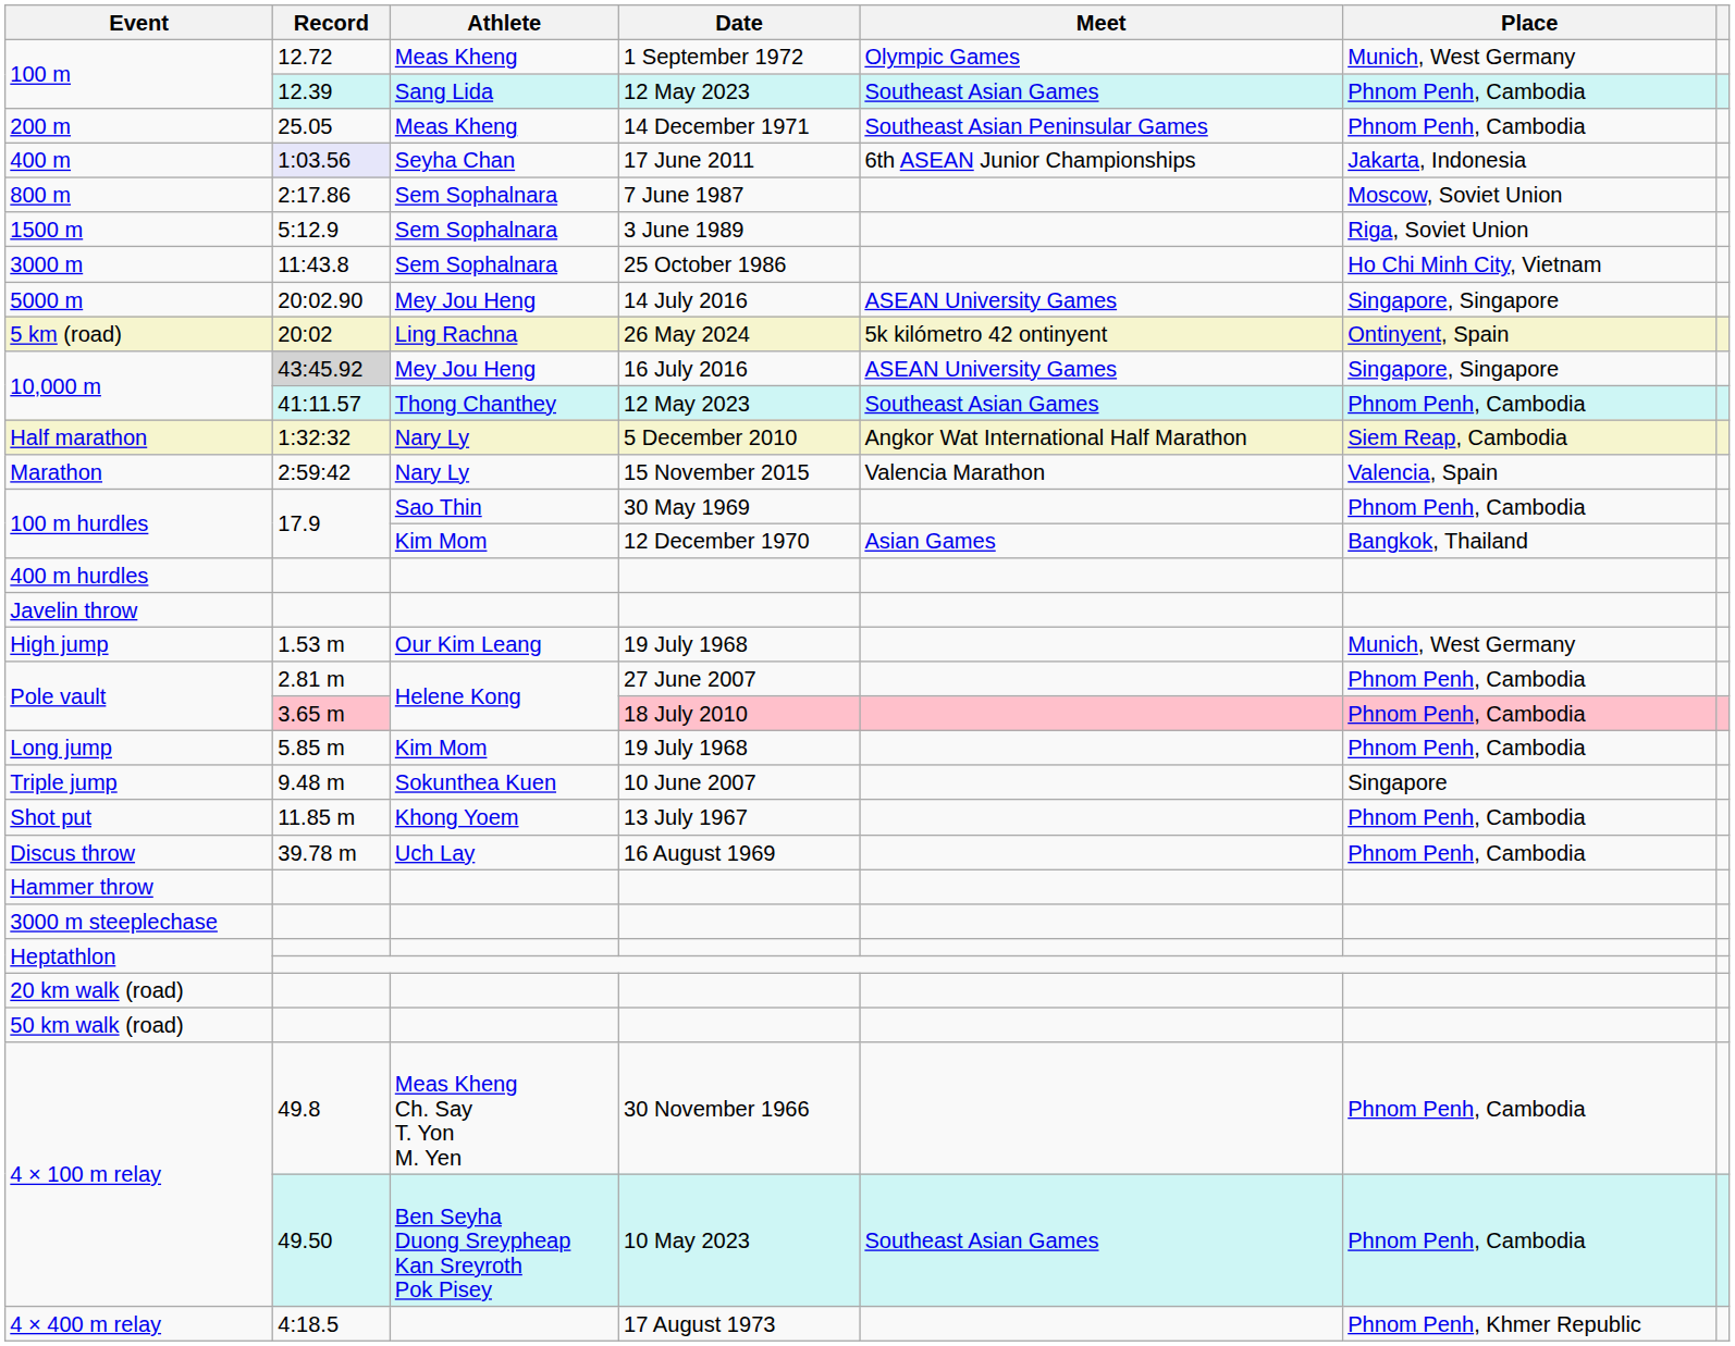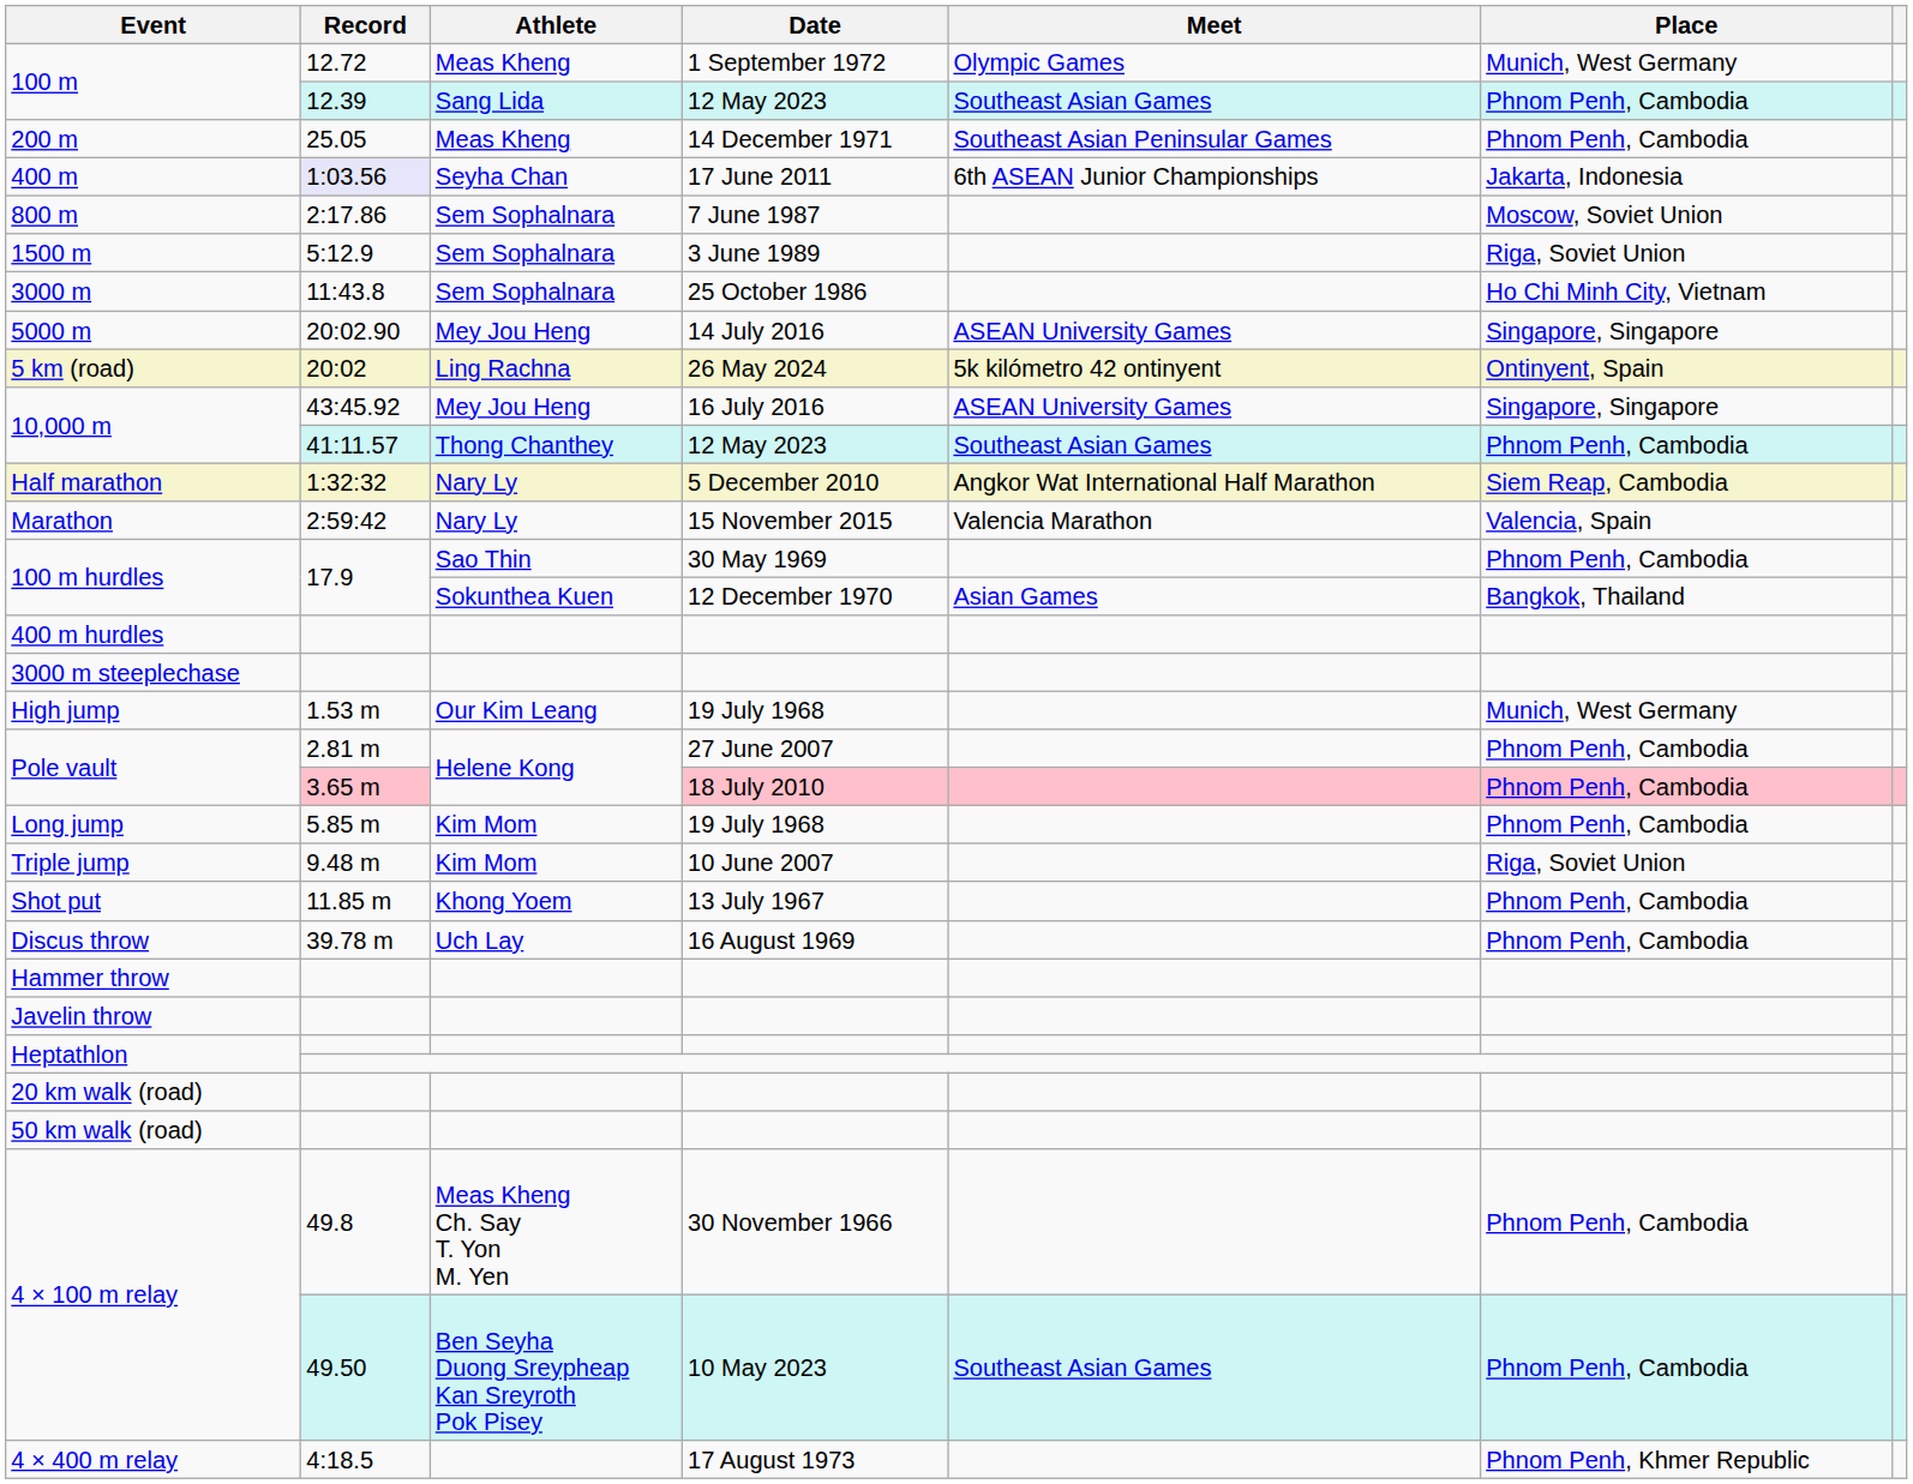10,000 m / 16 July 2016 | Record: lightgrey background -> no background
100 m hurdles / 12 December 1970 | Athlete: Kim Mom -> Sokunthea Kuen
rows swapped: 3000 m steeplechase <-> Javelin throw
Triple jump | Athlete: Sokunthea Kuen -> Kim Mom
Triple jump | Place: Singapore -> Riga, Soviet Union
